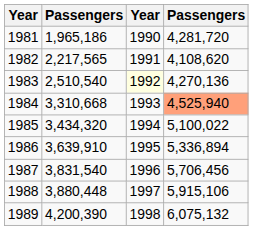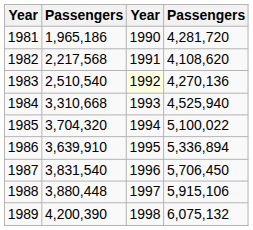1982 | column 2: 2,217,565 -> 2,217,568
1984 | column 4: lightsalmon background -> no background
1985 | column 2: 3,434,320 -> 3,704,320
1987 | column 4: 5,706,456 -> 5,706,450
